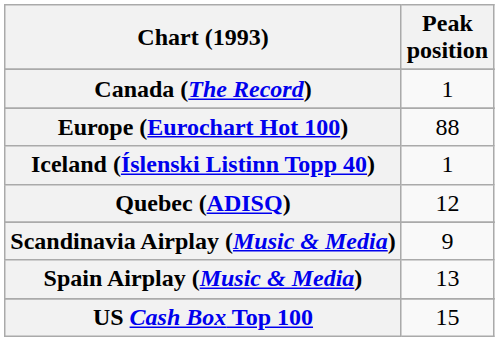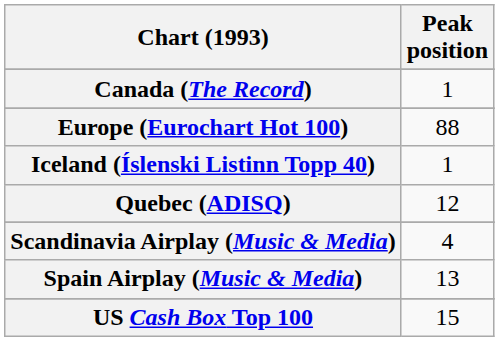Scandinavia Airplay (Music & Media) | Peak position: 9 -> 4
